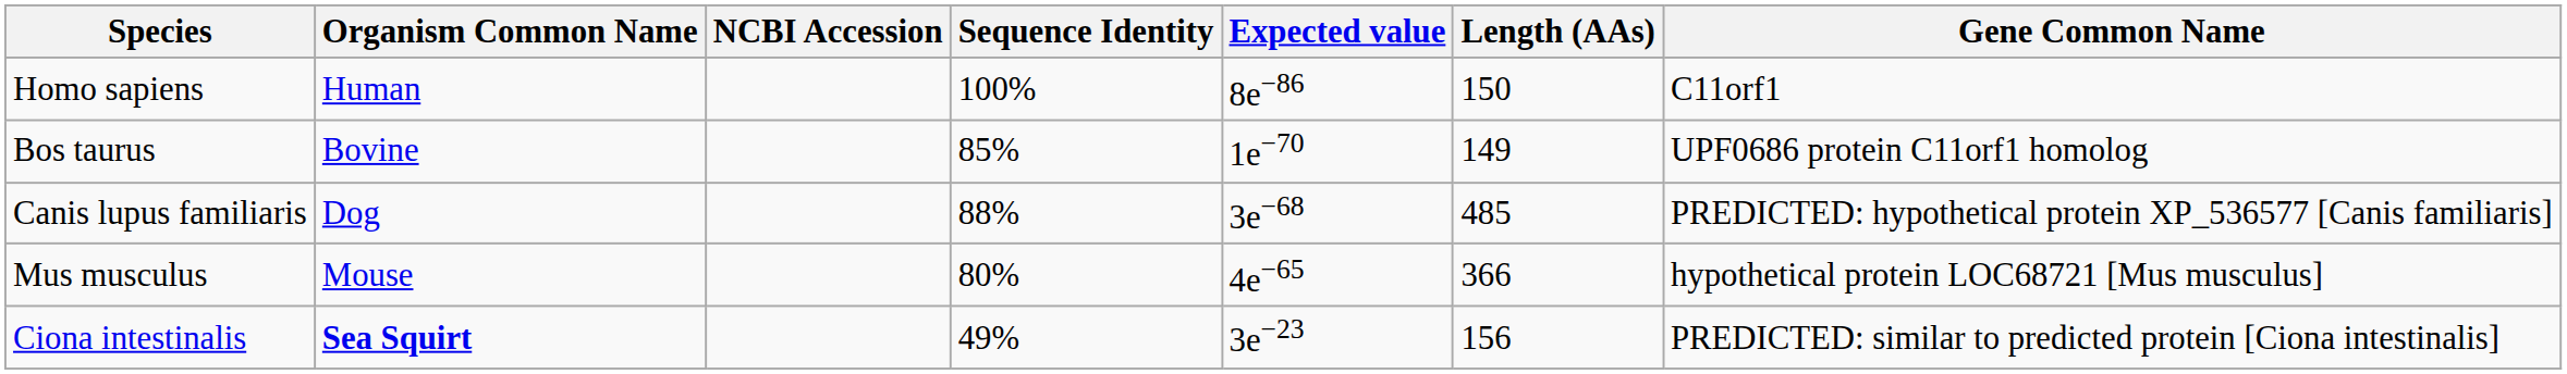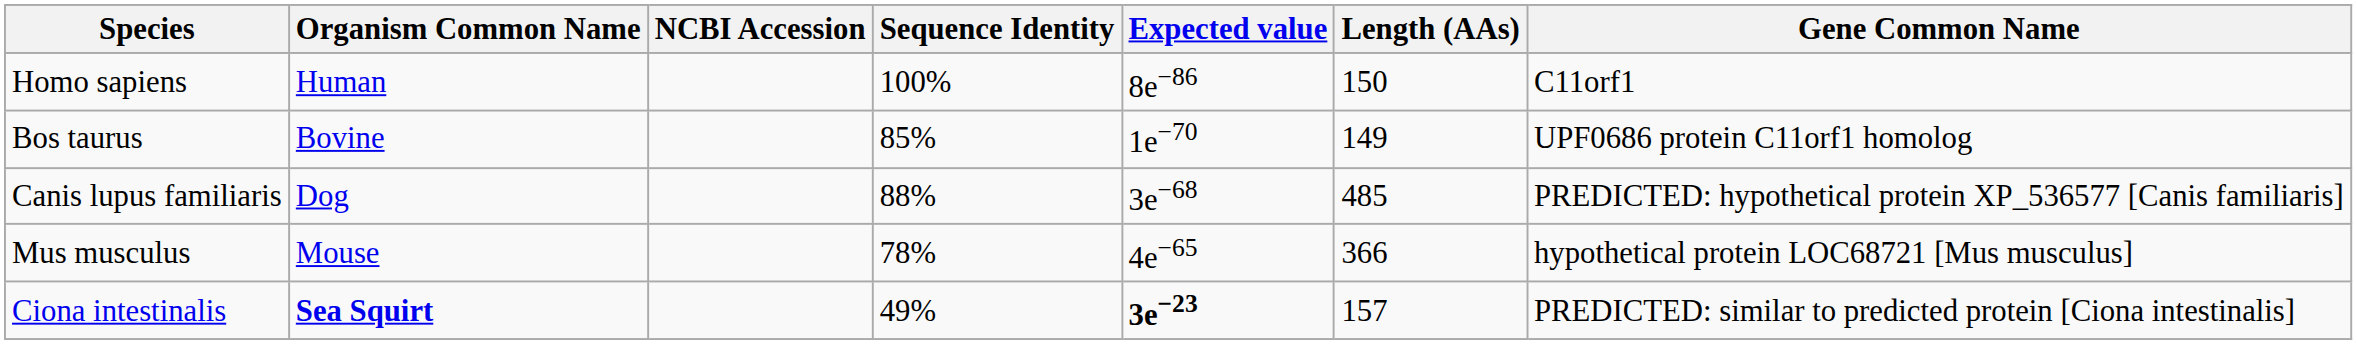Mus musculus | Sequence Identity: 80% -> 78%
Ciona intestinalis | Expected value: normal -> bold
Ciona intestinalis | Length (AAs): 156 -> 157
